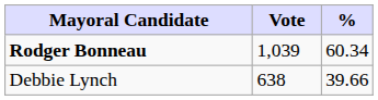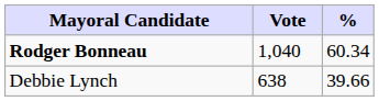Rodger Bonneau | Vote: 1,039 -> 1,040
